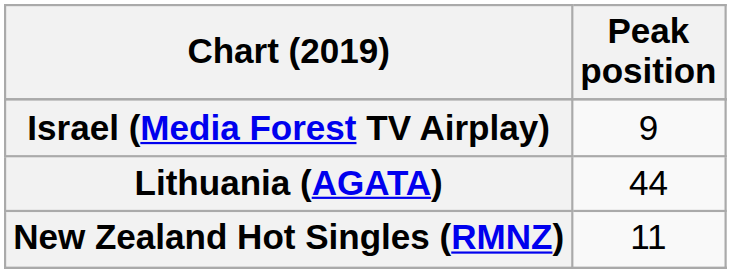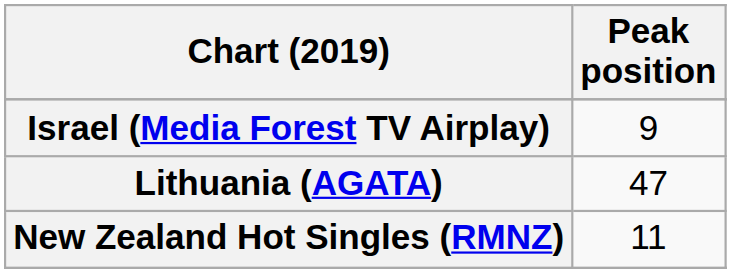Lithuania (AGATA) | Peak position: 44 -> 47
